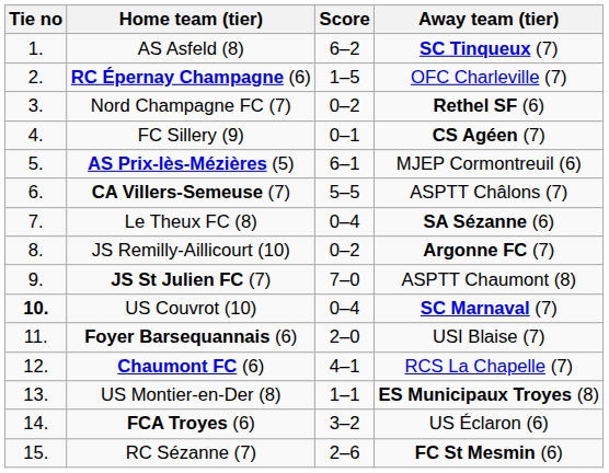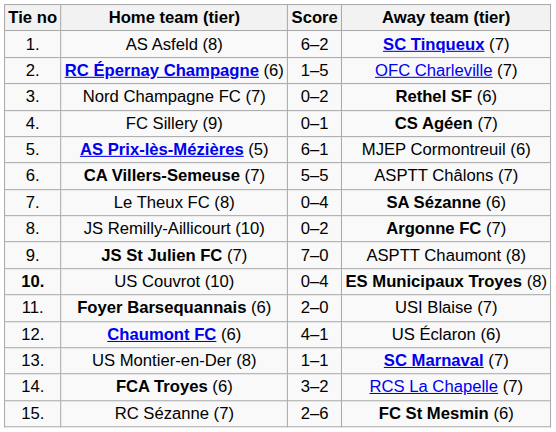US Couvrot (10) | Away team (tier): SC Marnaval (7) -> ES Municipaux Troyes (8)
Chaumont FC (6) | Away team (tier): RCS La Chapelle (7) -> US Éclaron (6)
US Montier-en-Der (8) | Away team (tier): ES Municipaux Troyes (8) -> SC Marnaval (7)
FCA Troyes (6) | Away team (tier): US Éclaron (6) -> RCS La Chapelle (7)
